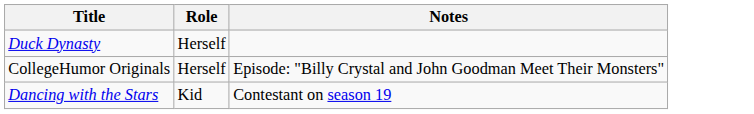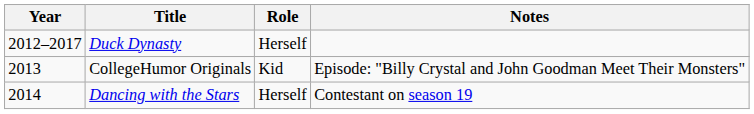+ column: Year | 2012–2017 | 2013 | 2014
CollegeHumor Originals | Role: Herself -> Kid
Dancing with the Stars | Role: Kid -> Herself
